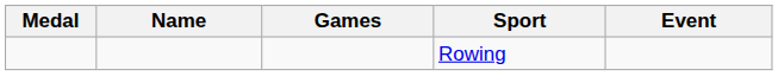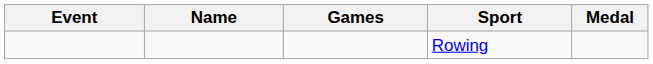columns swapped: Medal <-> Event
